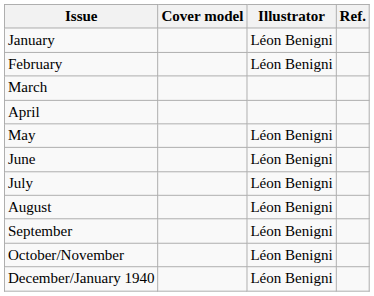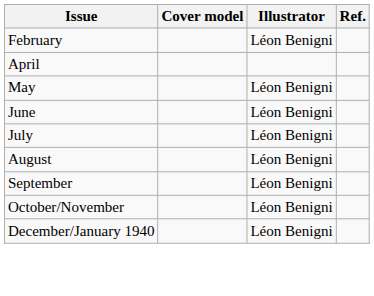- row: January | Léon Benigni
- row: March
